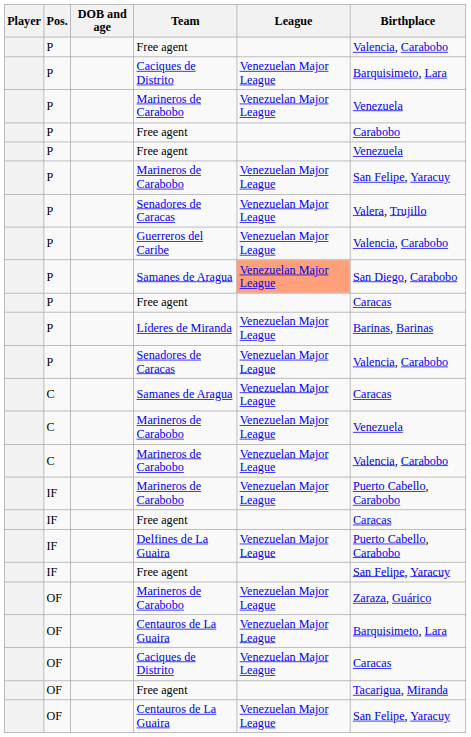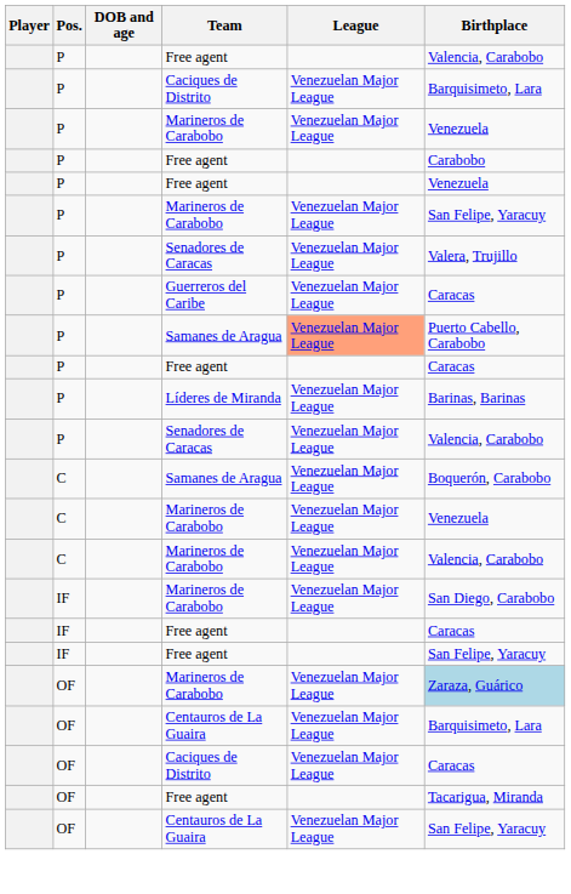Guerreros del Caribe | Birthplace: Valencia, Carabobo -> Caracas
P / Samanes de Aragua | Birthplace: San Diego, Carabobo -> Puerto Cabello, Carabobo
C / Samanes de Aragua | Birthplace: Caracas -> Boquerón, Carabobo
IF / Marineros de Carabobo | Birthplace: Puerto Cabello, Carabobo -> San Diego, Carabobo
- row: IF | Delfines de La Guaira | Venezuelan Major League | Puerto Cabello, Carabobo
OF / Marineros de Carabobo | Birthplace: no background -> lightblue background
